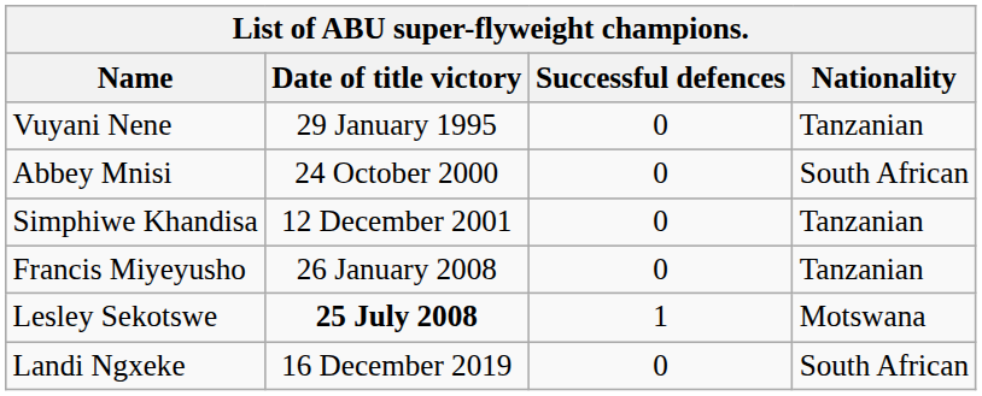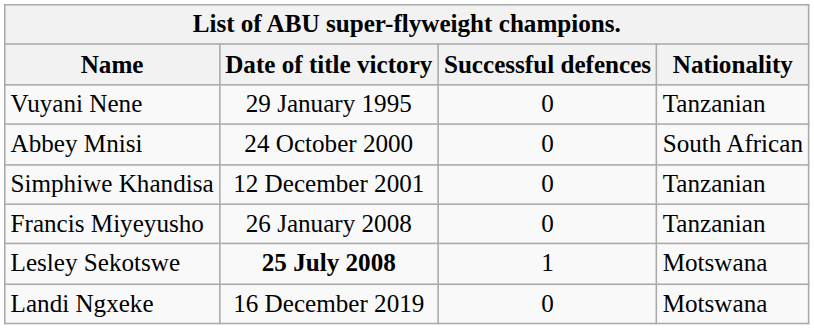Landi Ngxeke | Nationality: South African -> Motswana
